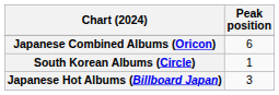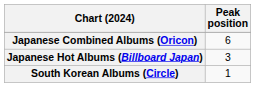rows swapped: Japanese Hot Albums (Billboard Japan) <-> South Korean Albums (Circle)
